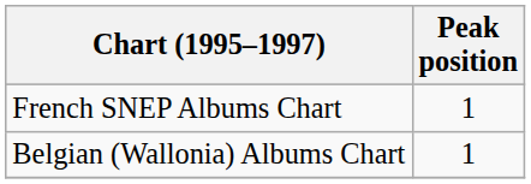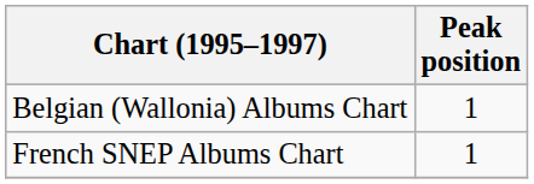rows swapped: Belgian (Wallonia) Albums Chart <-> French SNEP Albums Chart
